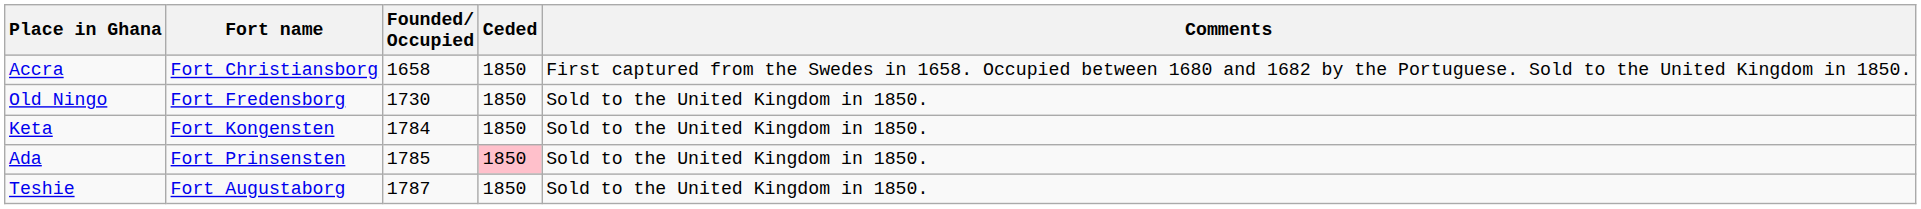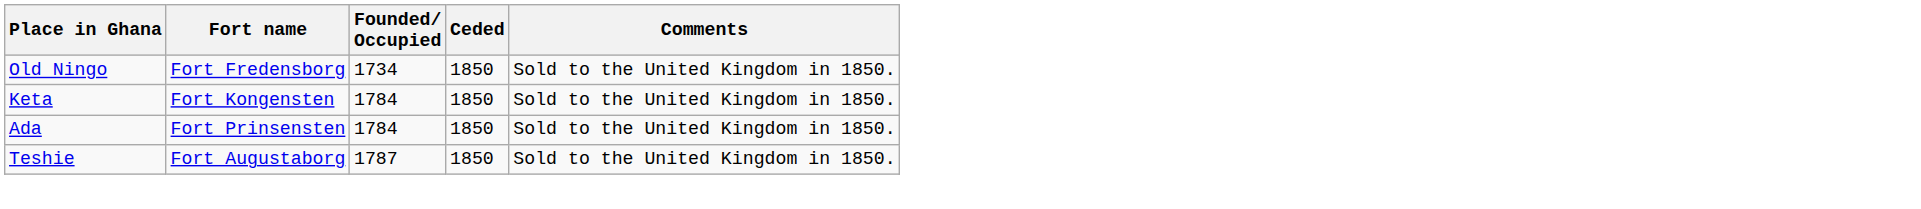- row: Accra | Fort Christiansborg | 1658 | 1850 | First captured from the Swedes in 1658. Occupied between 1680 and 1682 by the Portuguese. Sold to the United Kingdom in 1850.
Old Ningo | Founded/ Occupied: 1730 -> 1734
Ada | Founded/ Occupied: 1785 -> 1784
Ada | Ceded: pink background -> no background
